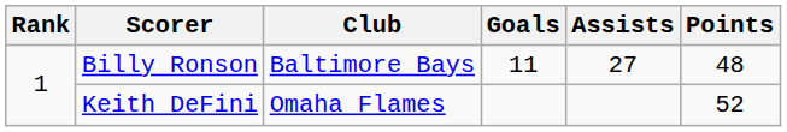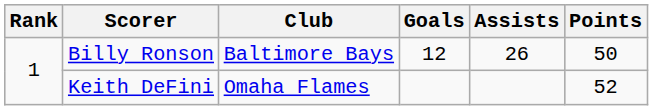Billy Ronson | Goals: 11 -> 12
Billy Ronson | Assists: 27 -> 26
Billy Ronson | Points: 48 -> 50
